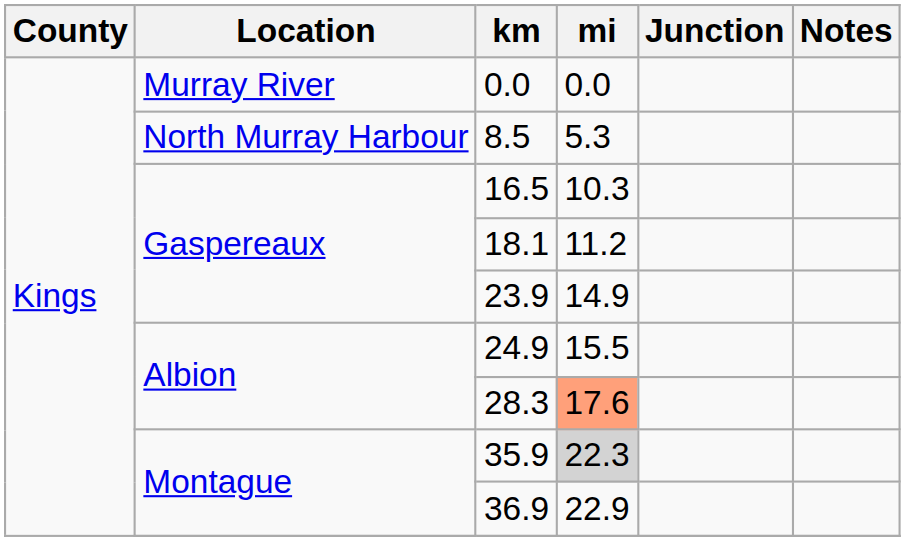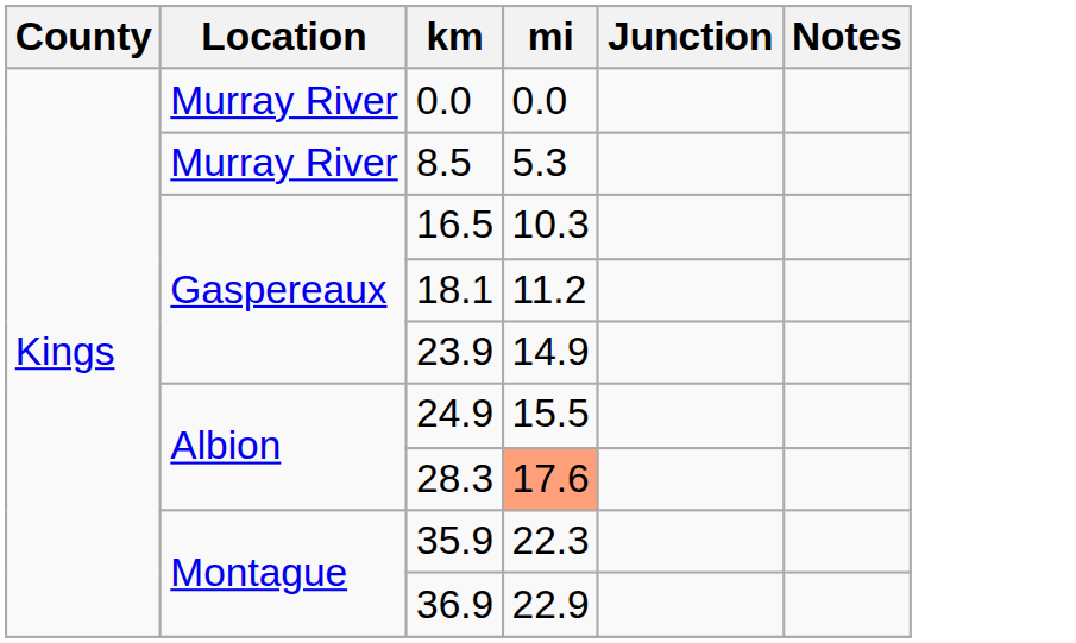8.5 | Location: North Murray Harbour -> Murray River
35.9 | mi: lightgrey background -> no background
